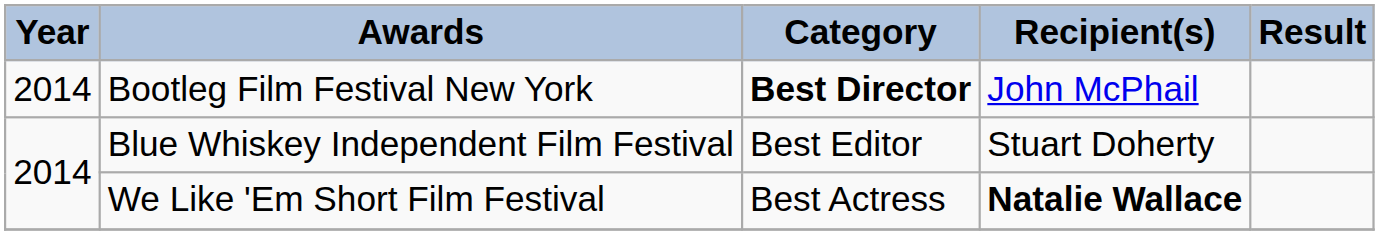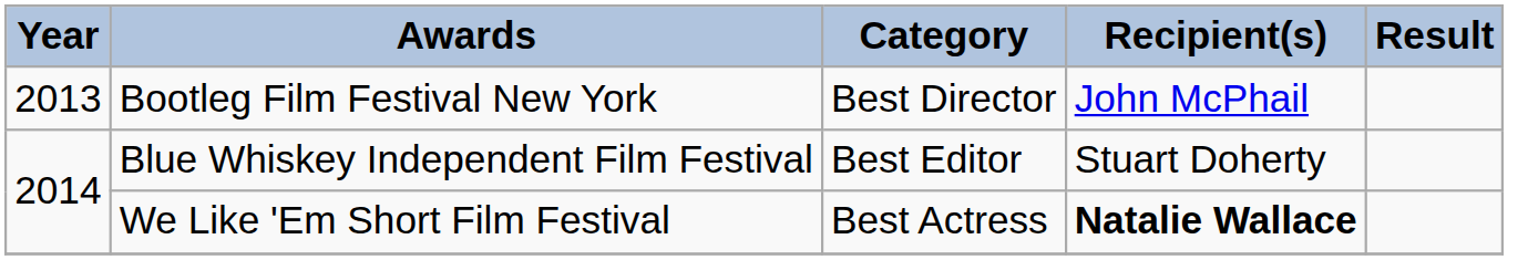Bootleg Film Festival New York | Year: 2014 -> 2013
Bootleg Film Festival New York | Category: bold -> normal
